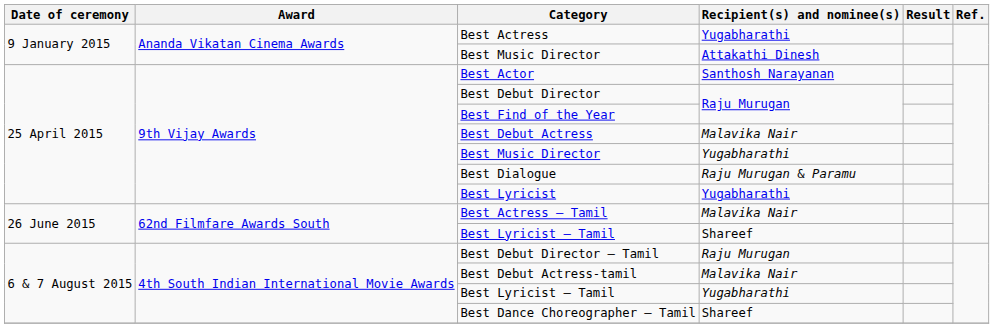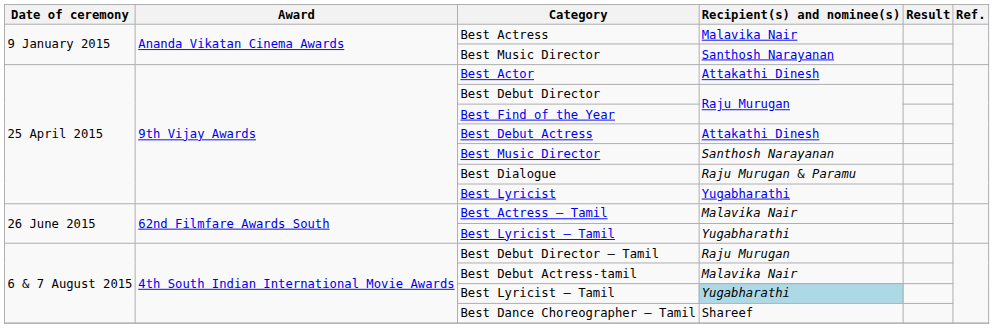Best Actress | Recipient(s) and nominee(s): Yugabharathi -> Malavika Nair
9 January 2015 / Best Music Director | Recipient(s) and nominee(s): Attakathi Dinesh -> Santhosh Narayanan
Best Actor | Recipient(s) and nominee(s): Santhosh Narayanan -> Attakathi Dinesh
Best Debut Actress | Recipient(s) and nominee(s): Malavika Nair -> Attakathi Dinesh
25 April 2015 / Best Music Director | Recipient(s) and nominee(s): Yugabharathi -> Santhosh Narayanan
26 June 2015 / Best Lyricist – Tamil | Recipient(s) and nominee(s): Shareef -> Yugabharathi
6 & 7 August 2015 / Best Lyricist – Tamil | Recipient(s) and nominee(s): no background -> lightblue background
